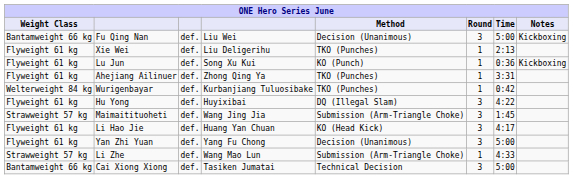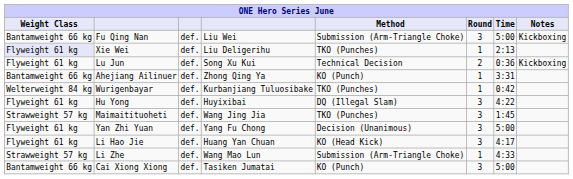Fu Qing Nan | Method: Decision (Unanimous) -> Submission (Arm-Triangle Choke)
Xie Wei | Weight Class: no background -> lavender background
Lu Jun | Method: KO (Punch) -> Technical Decision
Lu Jun | Round: 1 -> 2
Ahejiang Ailinuer | Weight Class: Flyweight 61 kg -> Bantamweight 66 kg
Ahejiang Ailinuer | Method: TKO (Punches) -> KO (Punch)
Maimaitituoheti | Method: Submission (Arm-Triangle Choke) -> TKO (Punches)
rows swapped: Yan Zhi Yuan <-> Li Hao Jie
Cai Xiong Xiong | Method: Technical Decision -> KO (Punch)
